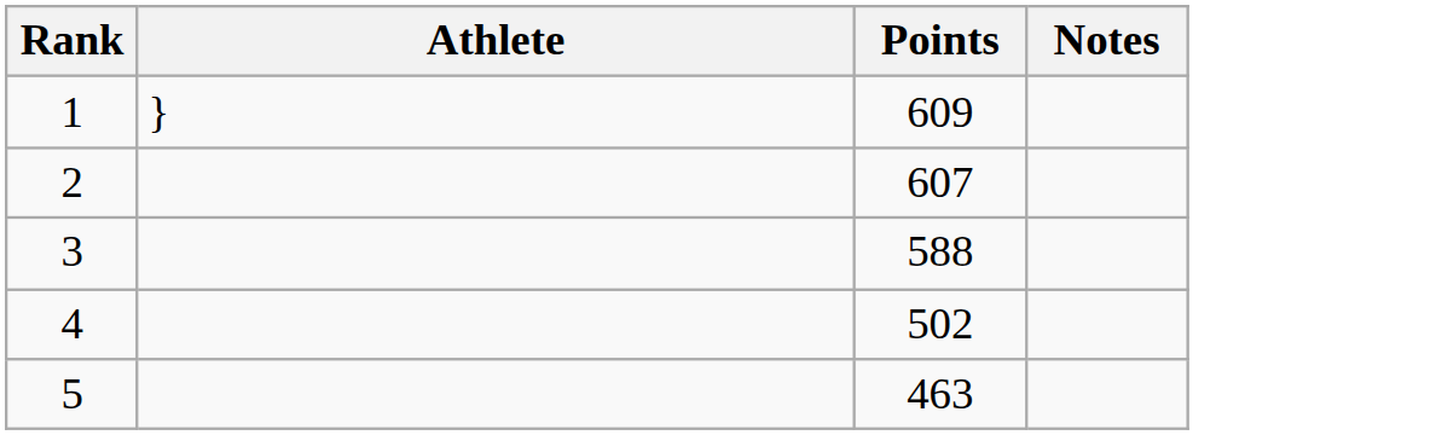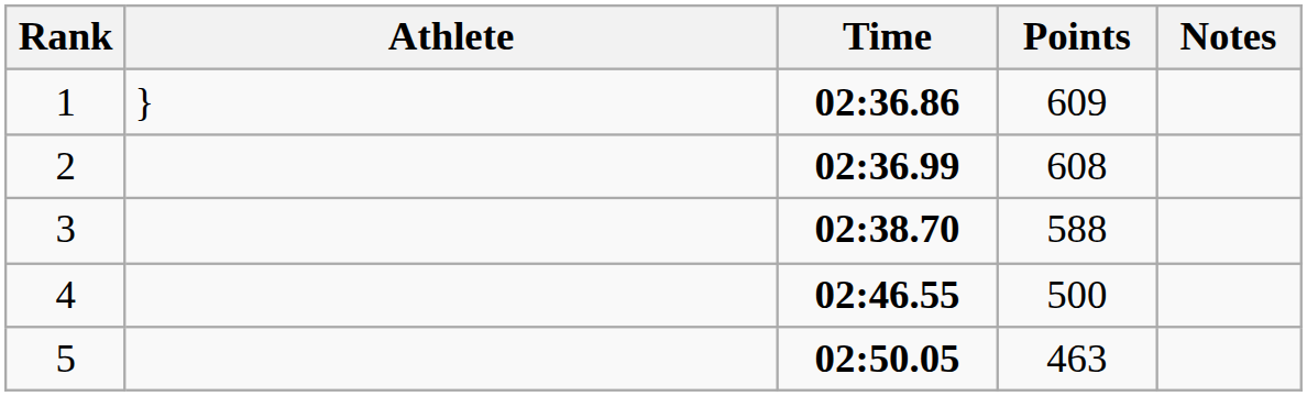+ column: Time | 02:36.86 | 02:36.99 | 02:38.70 | 02:46.55 | 02:50.05
2 | Points: 607 -> 608
4 | Points: 502 -> 500
